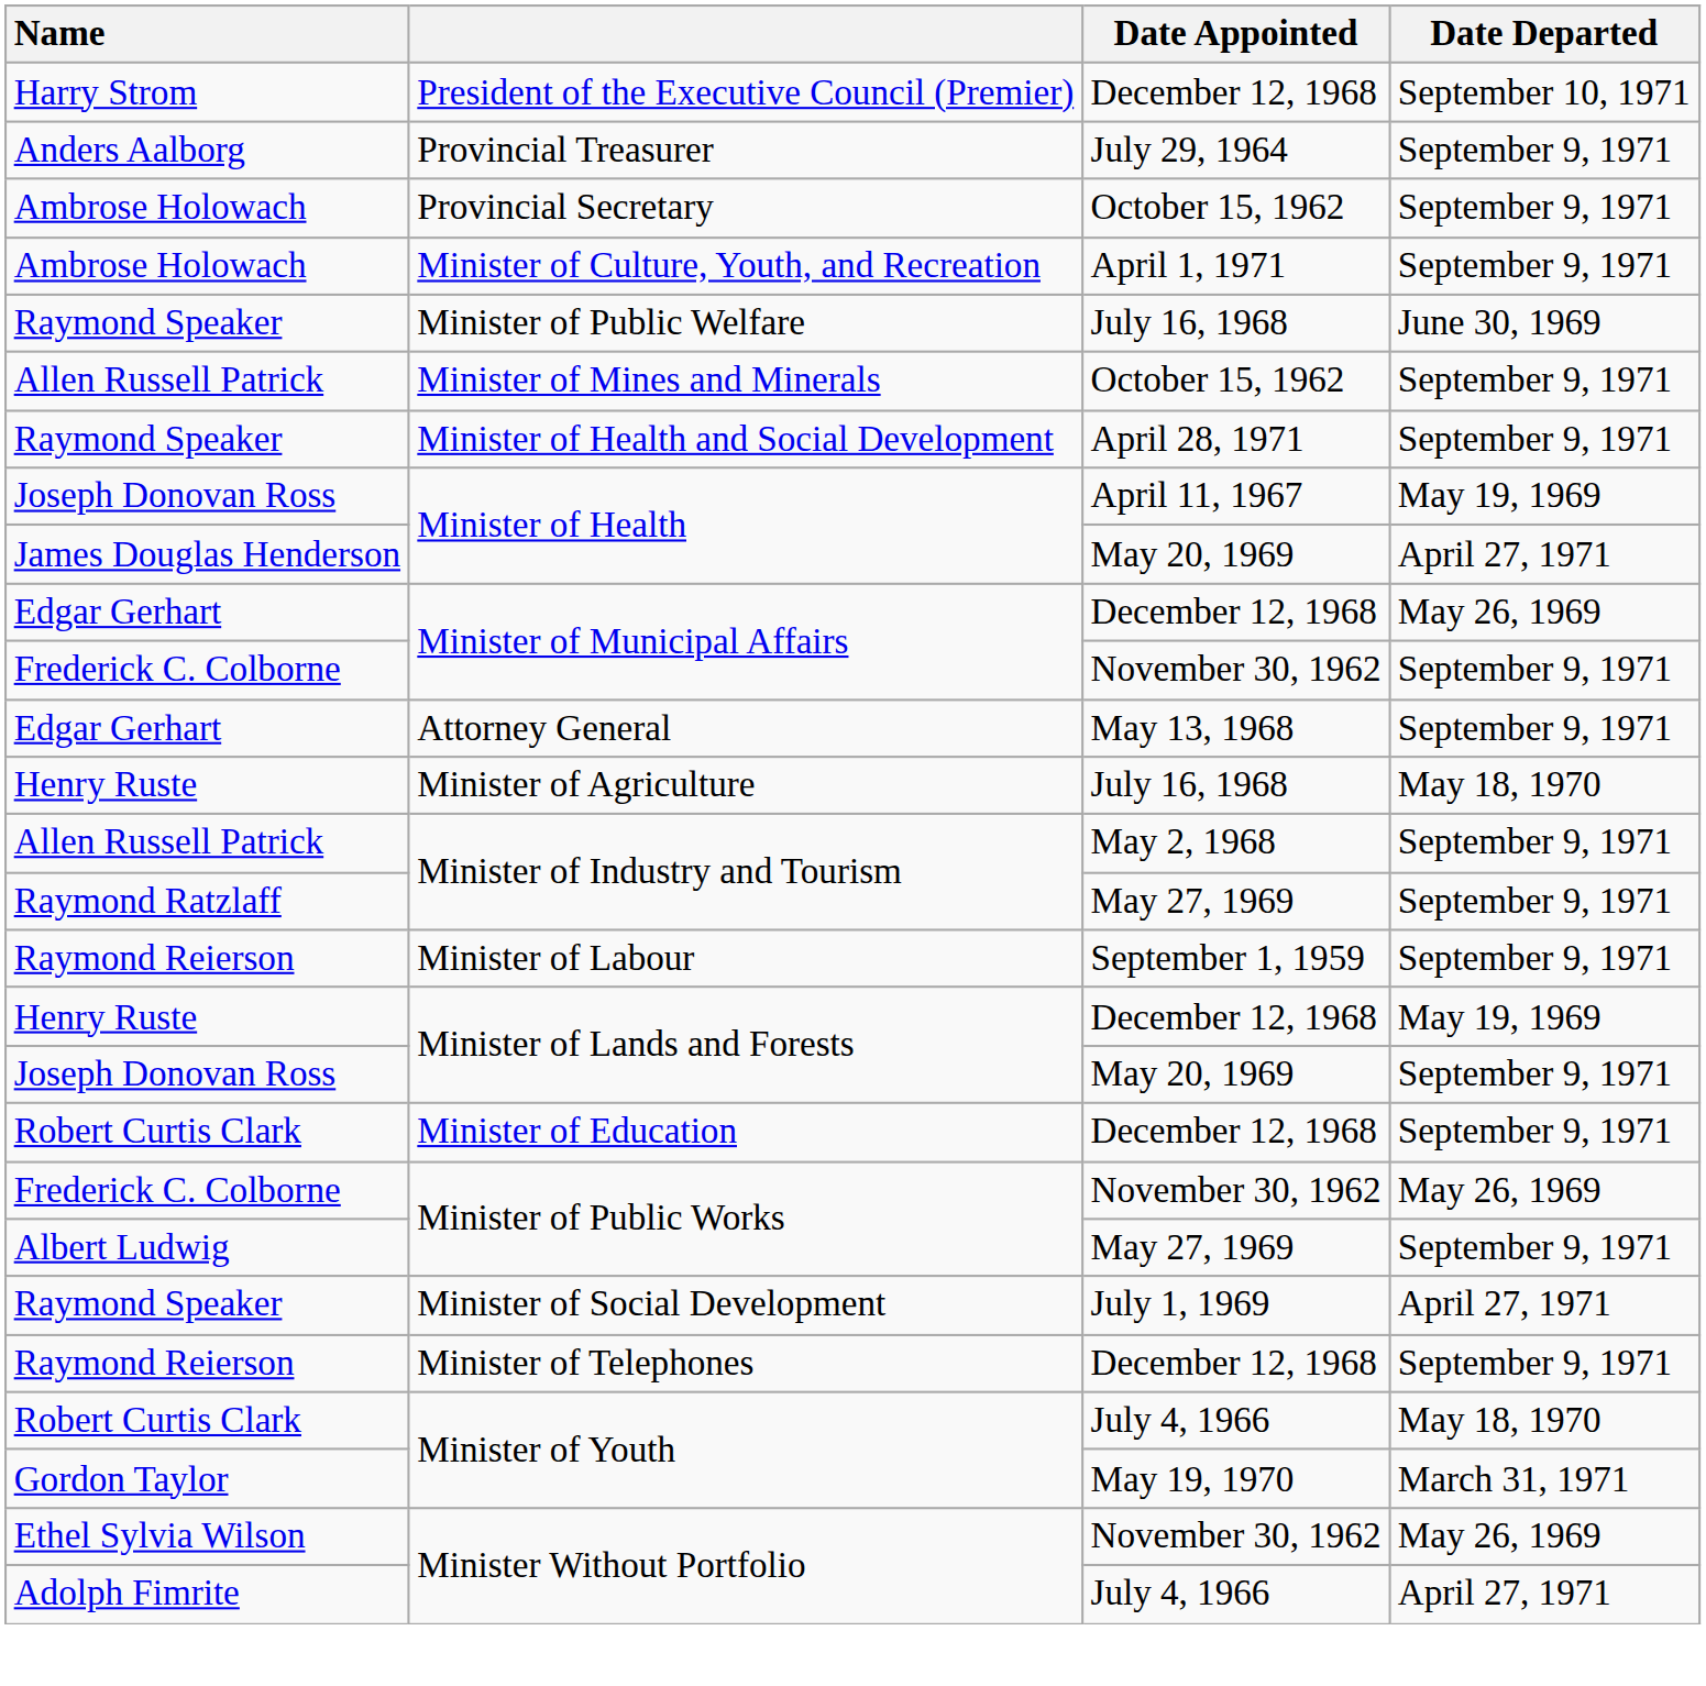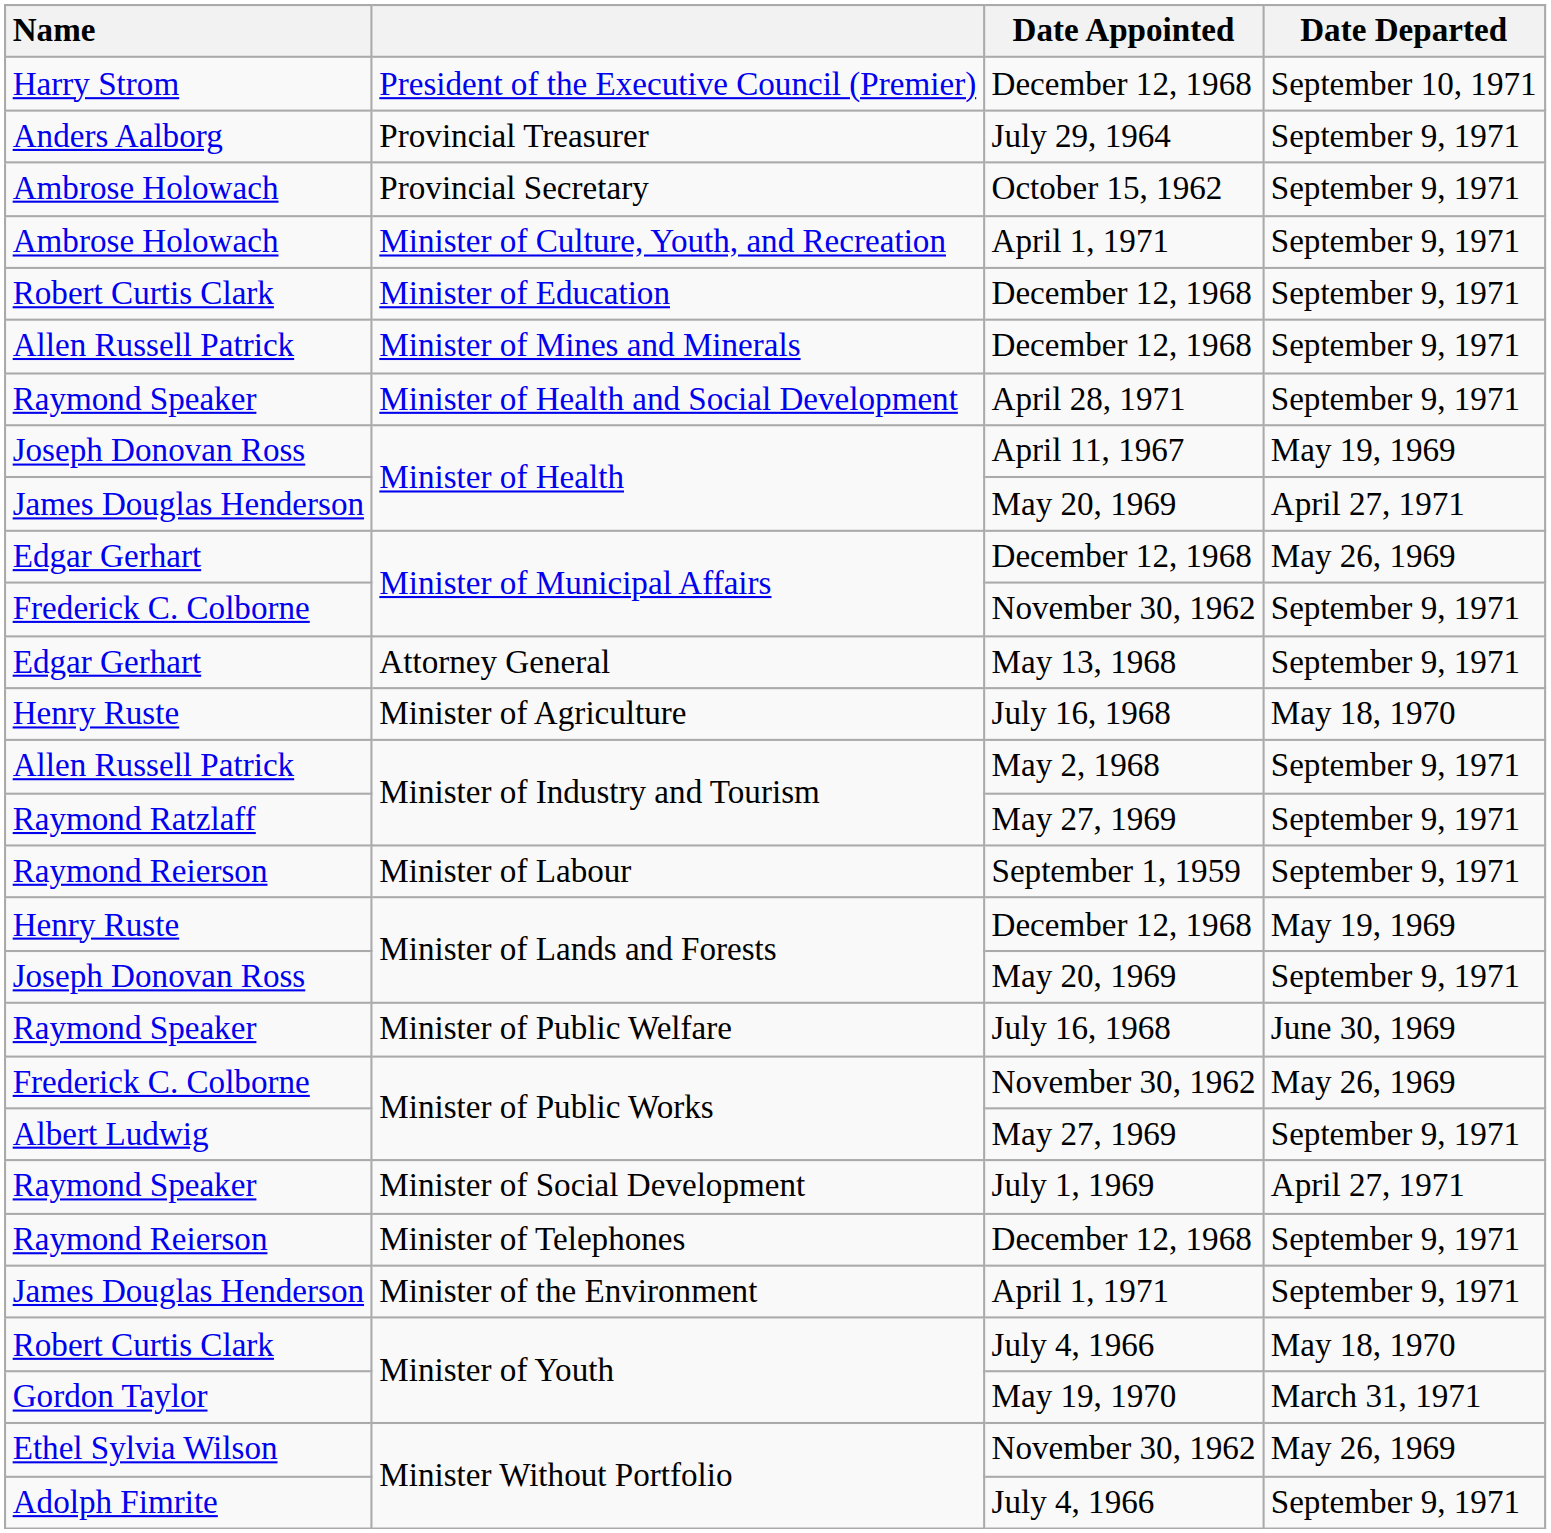rows swapped: Minister of Education <-> Minister of Public Welfare
Minister of Mines and Minerals | Date Appointed: October 15, 1962 -> December 12, 1968
+ row: James Douglas Henderson | Minister of the Environment | April 1, 1971 | September 9, 1971
Adolph Fimrite / Minister Without Portfolio | Date Departed: April 27, 1971 -> September 9, 1971
